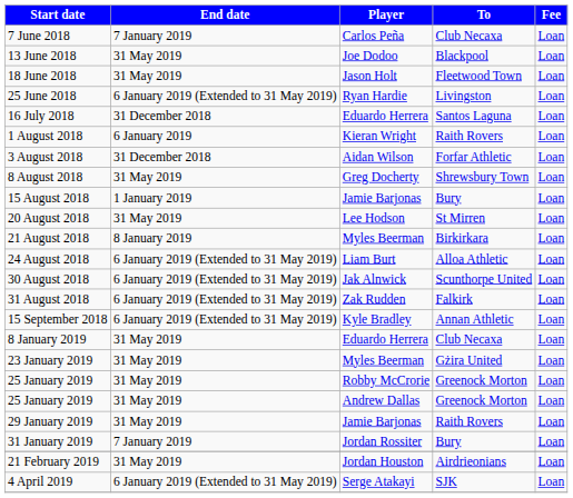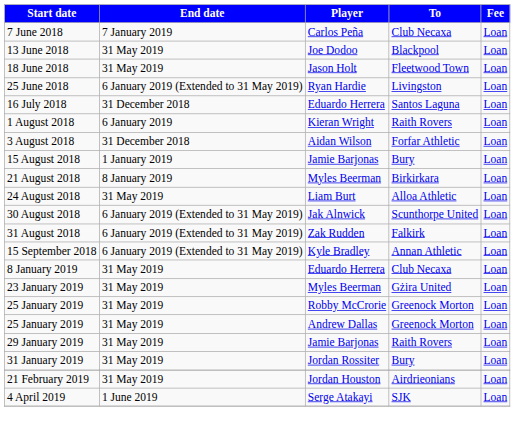- row: 8 August 2018 | 31 May 2019 | Greg Docherty | Shrewsbury Town | Loan
- row: 20 August 2018 | 31 May 2019 | Lee Hodson | St Mirren | Loan
24 August 2018 | End date: 6 January 2019 (Extended to 31 May 2019) -> 31 May 2019
31 January 2019 | End date: 7 January 2019 -> 31 May 2019
4 April 2019 | End date: 6 January 2019 (Extended to 31 May 2019) -> 1 June 2019
